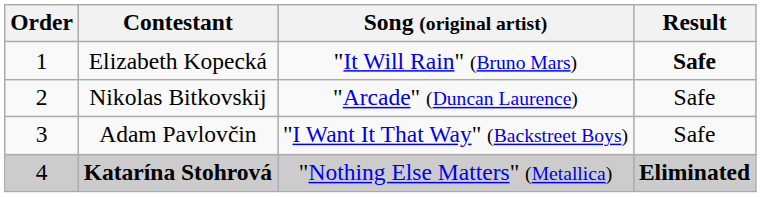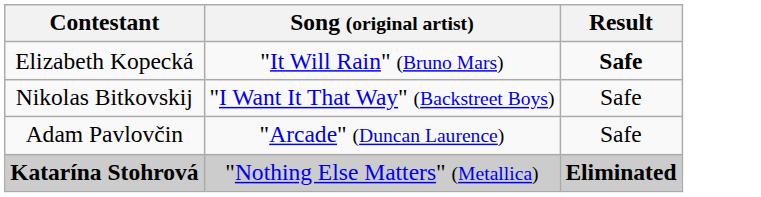- column: Order | 1 | 2 | 3 | 4
Nikolas Bitkovskij | Song (original artist): "Arcade" (Duncan Laurence) -> "I Want It That Way" (Backstreet Boys)
Adam Pavlovčin | Song (original artist): "I Want It That Way" (Backstreet Boys) -> "Arcade" (Duncan Laurence)
